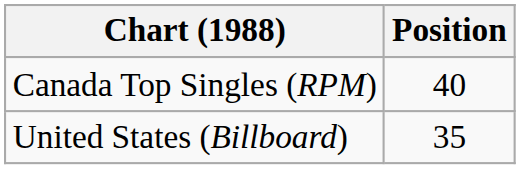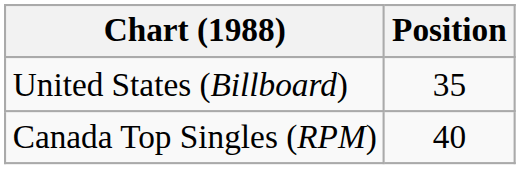rows swapped: Canada Top Singles (RPM) <-> United States (Billboard)
